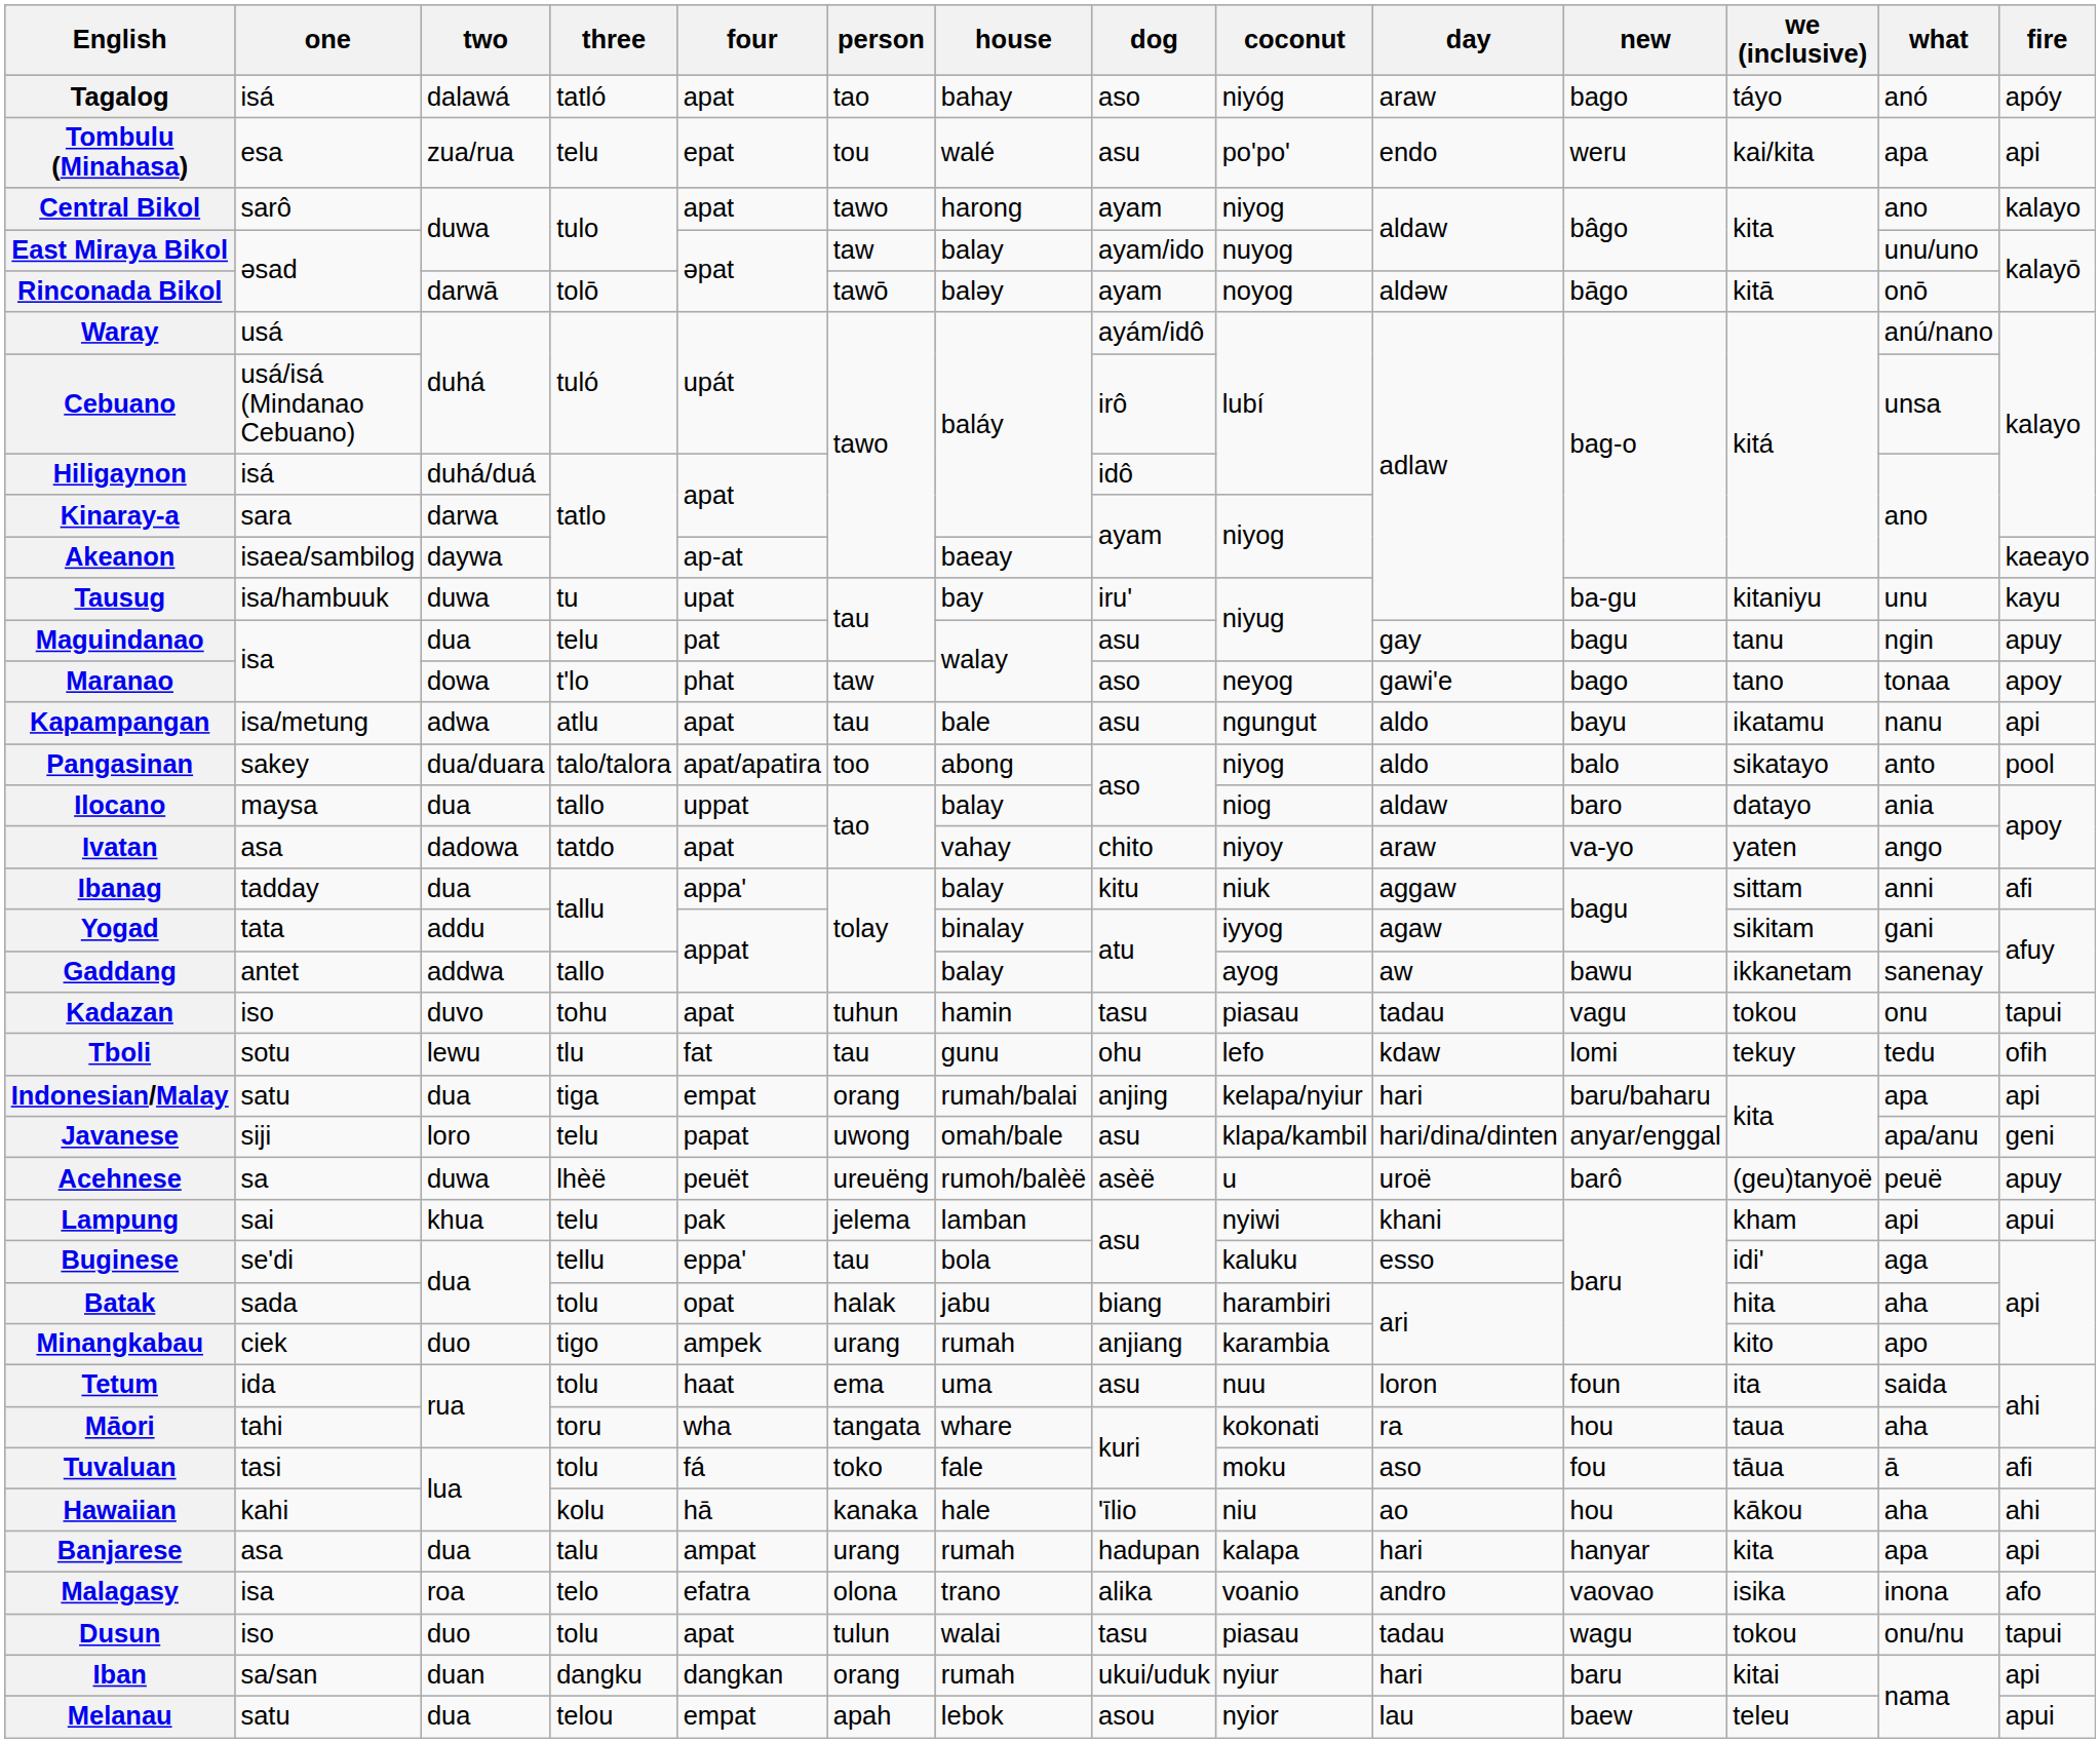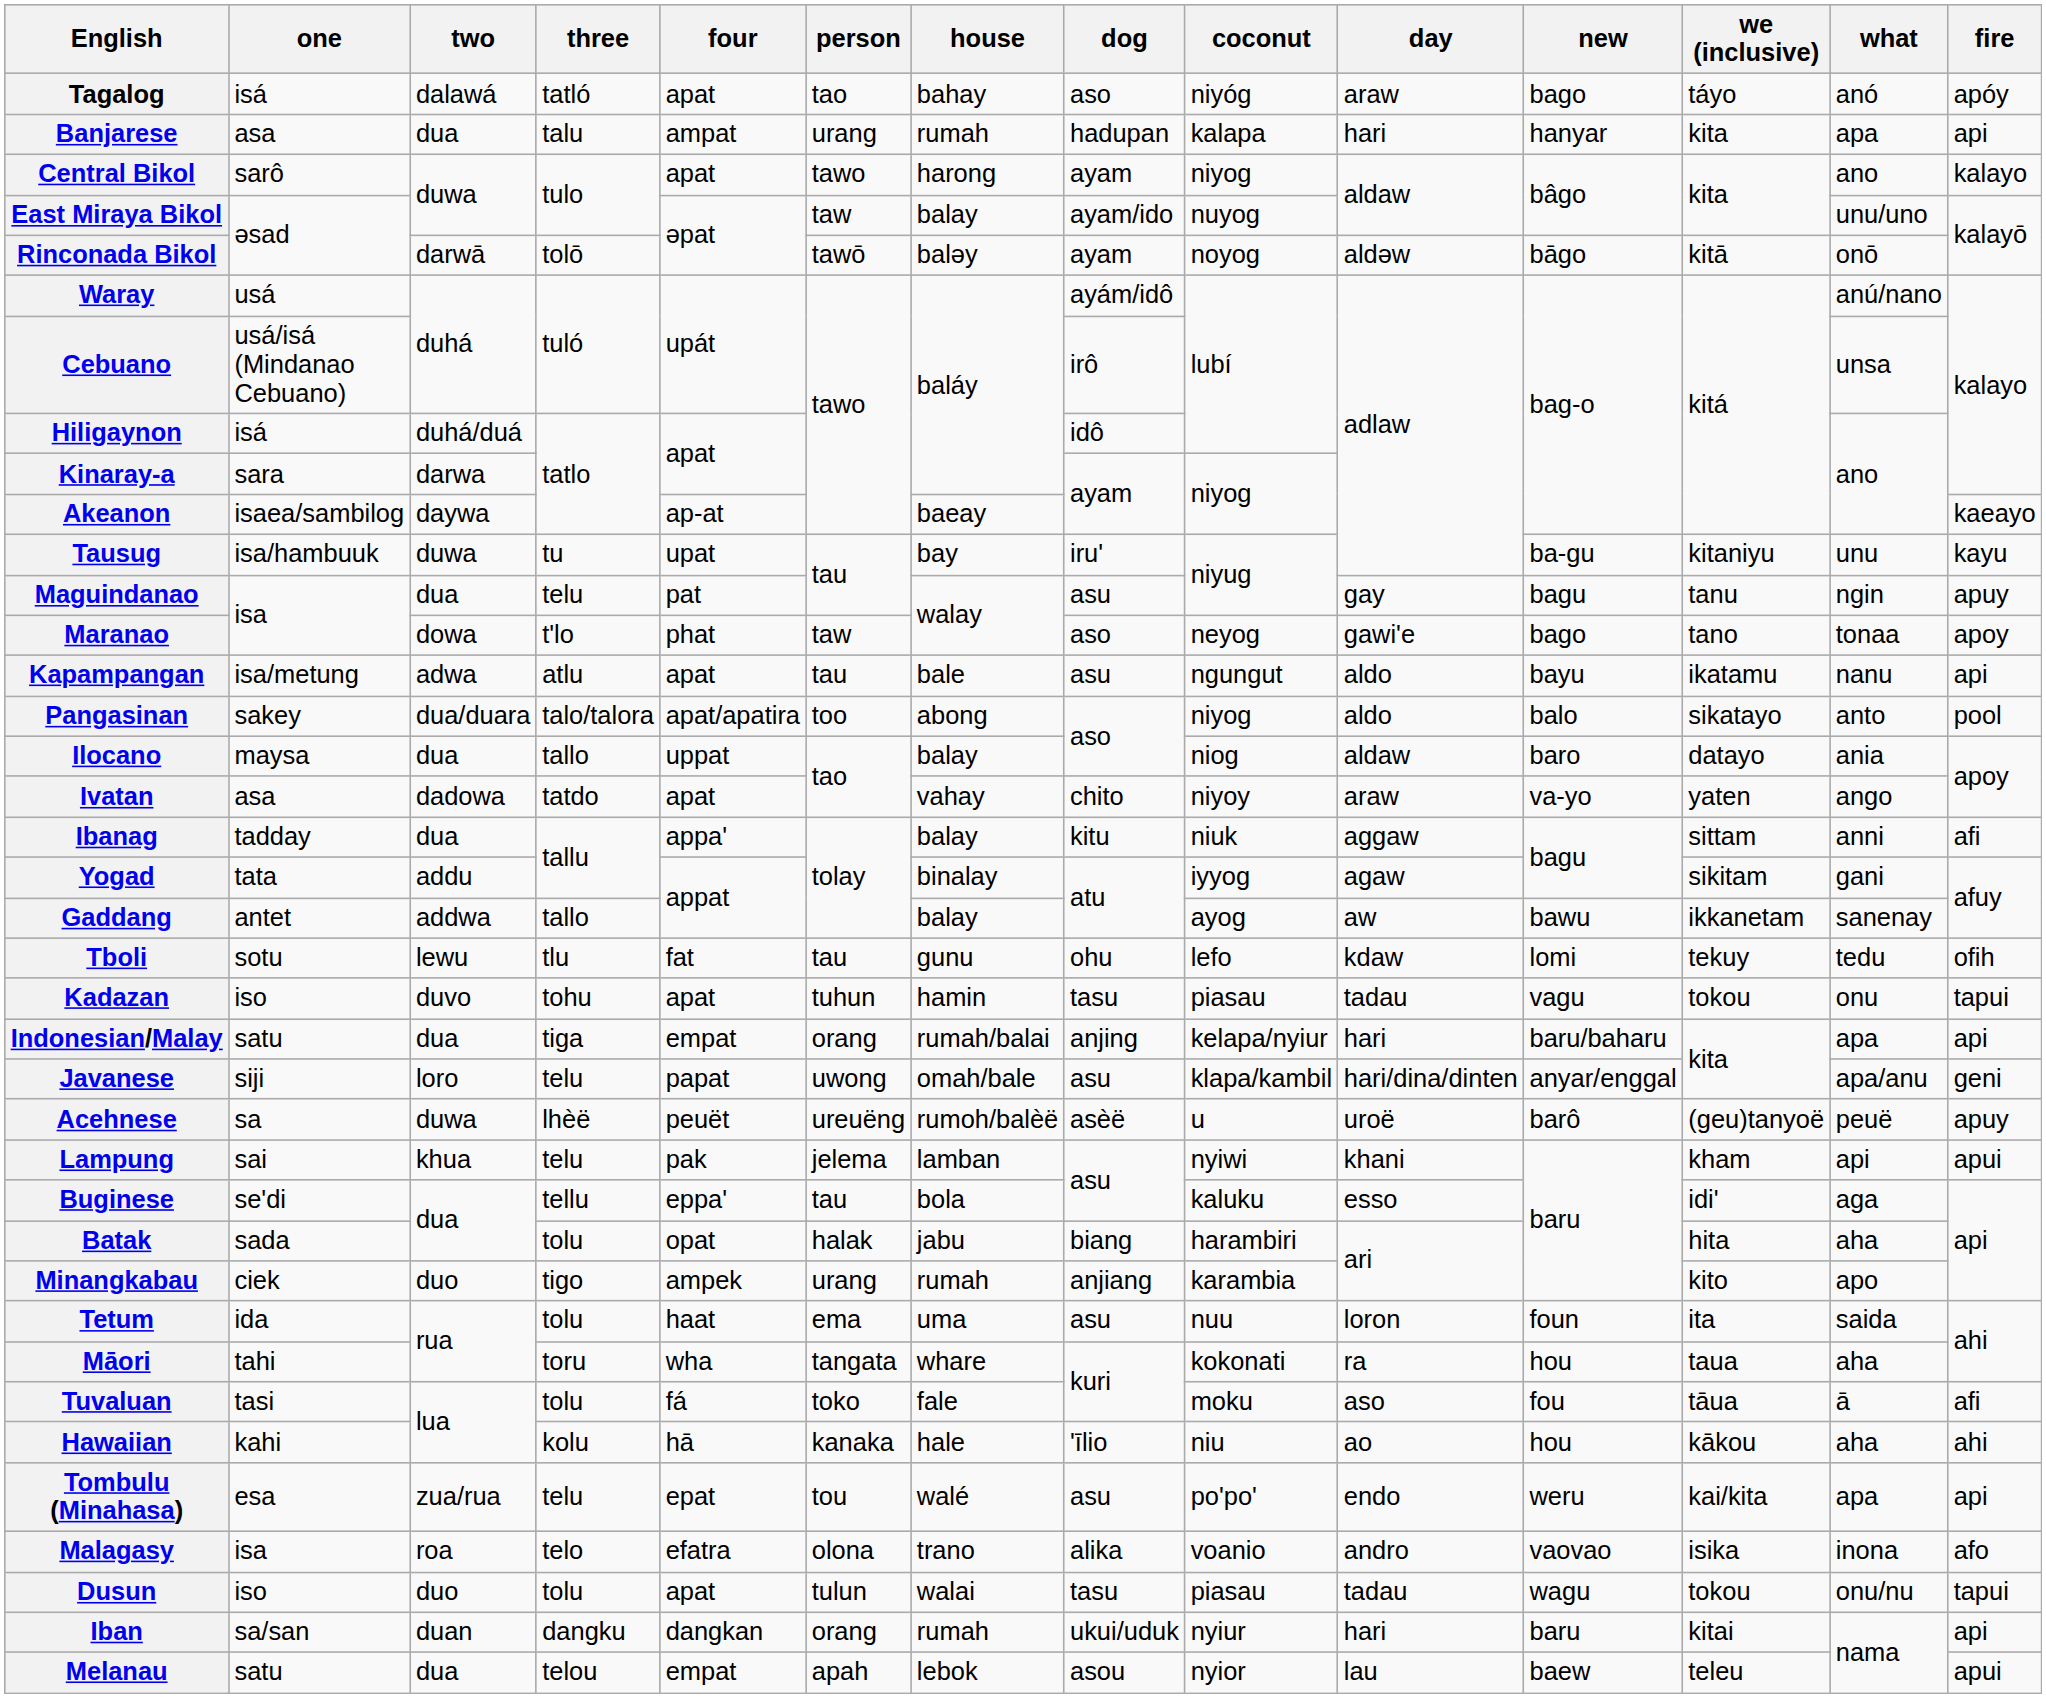rows swapped: Tombulu (Minahasa) <-> Banjarese
rows swapped: Tboli <-> Kadazan
